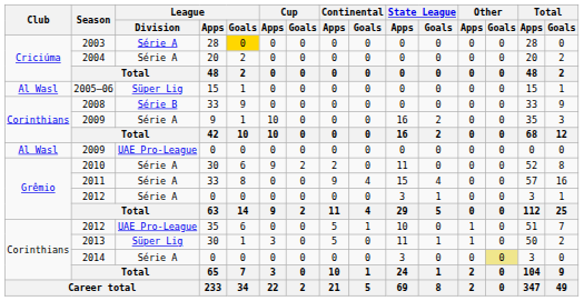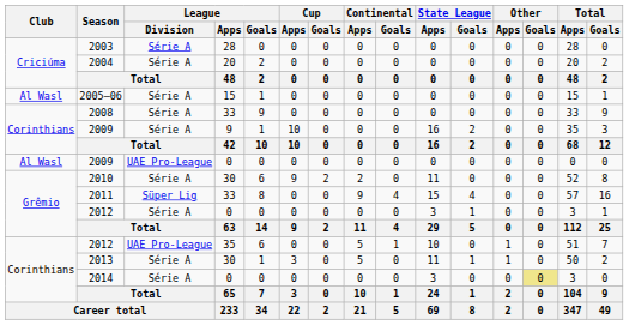2003 | League / Goals: gold background -> no background
2005–06 | League / Division: Süper Lig -> Série A
2008 | League / Division: Série B -> Série A
2011 | League / Division: Série A -> Süper Lig
2013 | League / Division: Süper Lig -> Série A
